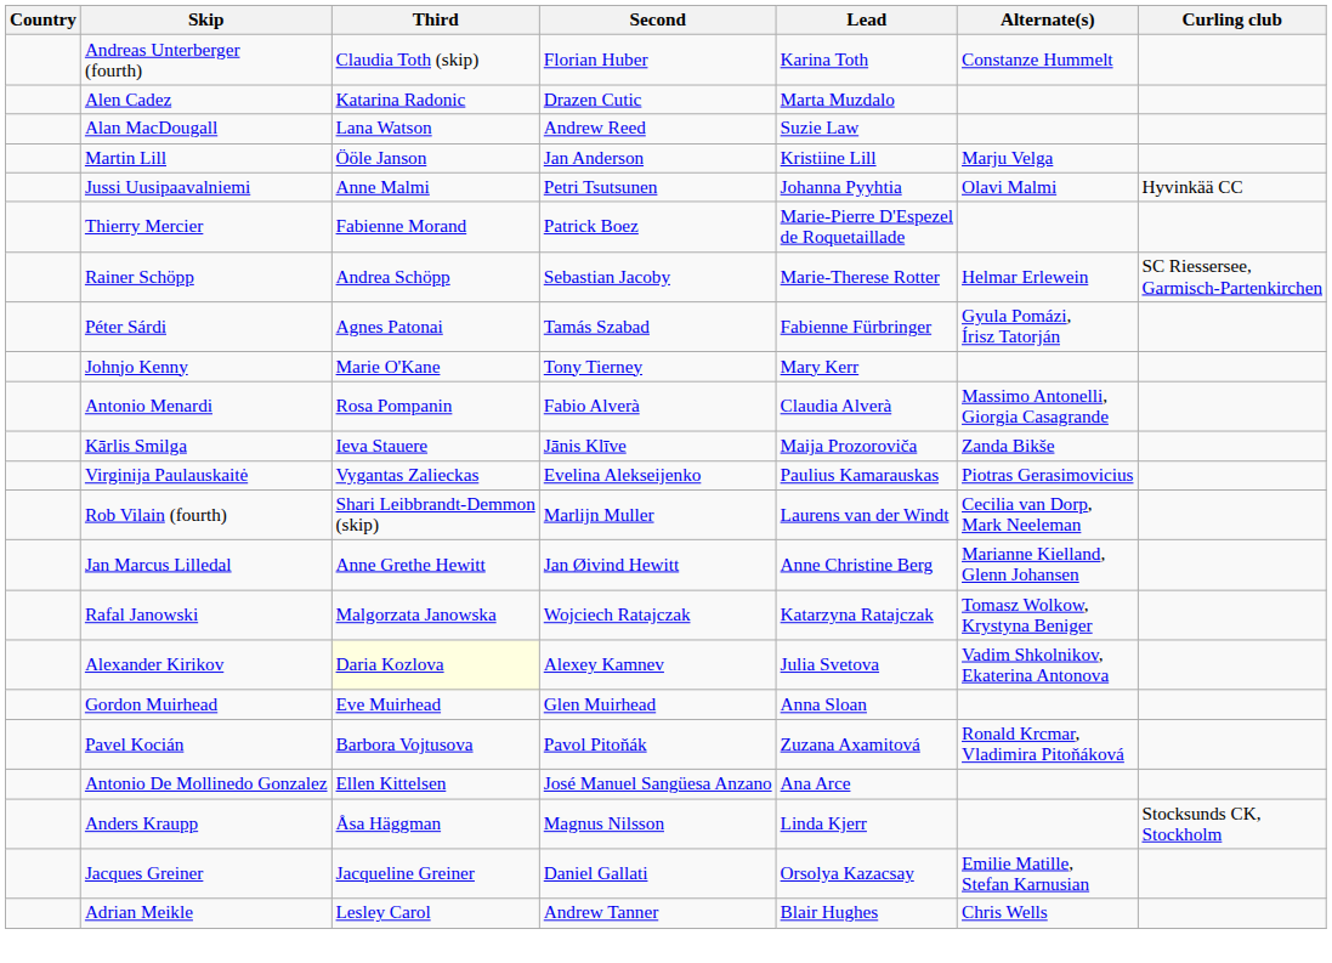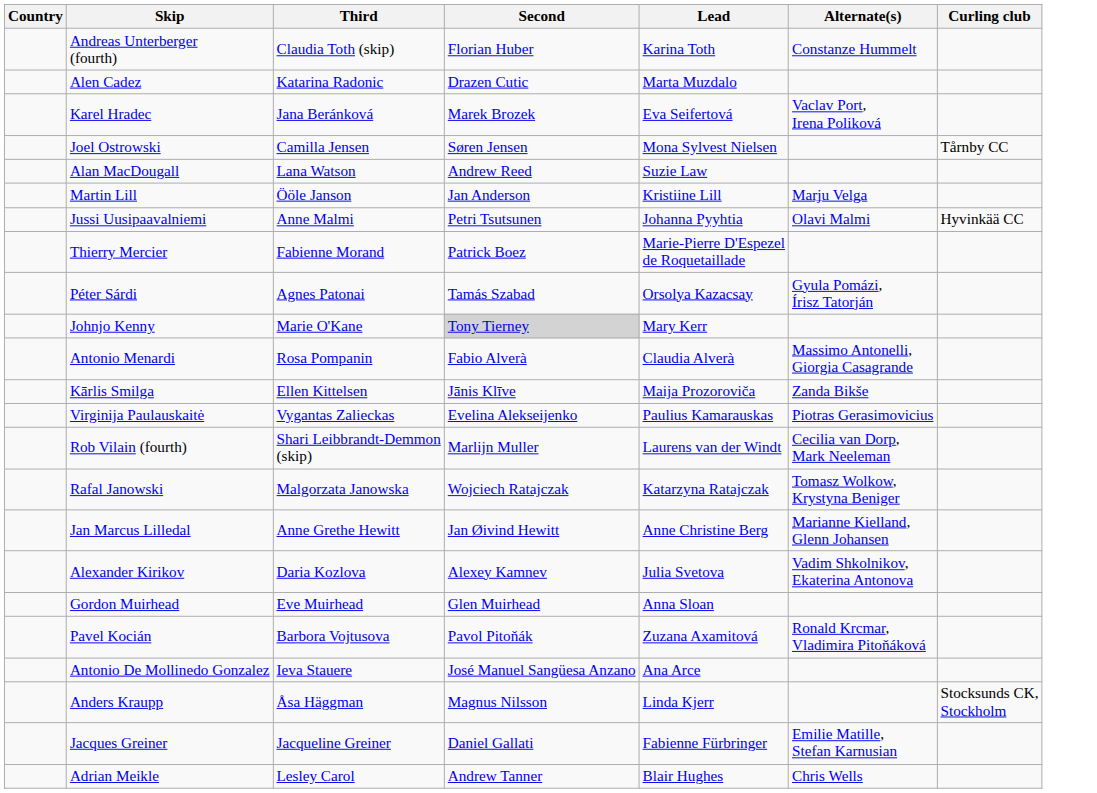+ row: Karel Hradec | Jana Beránková | Marek Brozek | Eva Seifertová | Vaclav Port, Irena Poliková
+ row: Joel Ostrowski | Camilla Jensen | Søren Jensen | Mona Sylvest Nielsen | Tårnby CC
- row: Rainer Schöpp | Andrea Schöpp | Sebastian Jacoby | Marie-Therese Rotter | Helmar Erlewein | SC Riessersee, Garmisch-Partenkirchen
Péter Sárdi | Lead: Fabienne Fürbringer -> Orsolya Kazacsay
Johnjo Kenny | Second: no background -> lightgrey background
Kārlis Smilga | Third: Ieva Stauere -> Ellen Kittelsen
rows swapped: Jan Marcus Lilledal <-> Rafal Janowski
Alexander Kirikov | Third: lightyellow background -> no background
Antonio De Mollinedo Gonzalez | Third: Ellen Kittelsen -> Ieva Stauere
Jacques Greiner | Lead: Orsolya Kazacsay -> Fabienne Fürbringer
